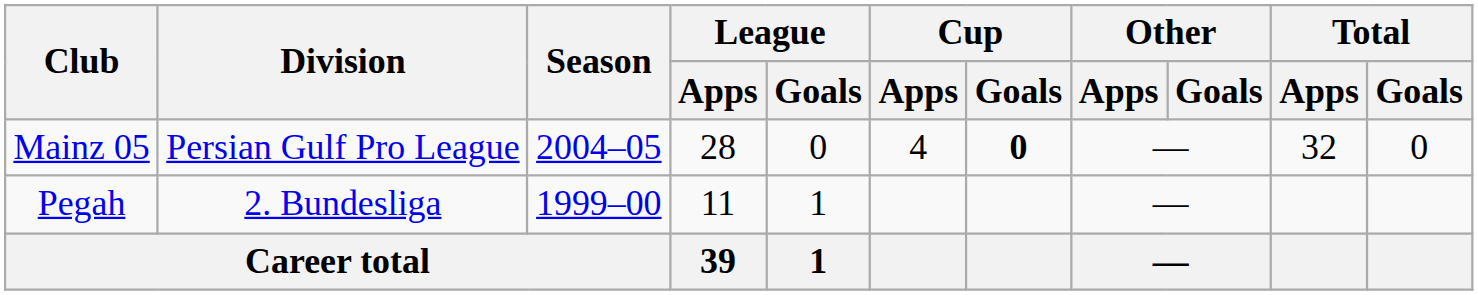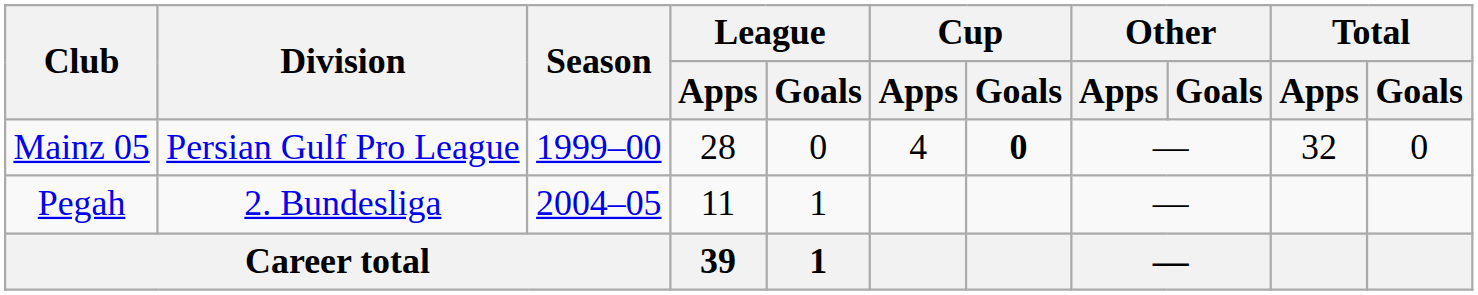Mainz 05 | Season: 2004–05 -> 1999–00
Pegah | Season: 1999–00 -> 2004–05
